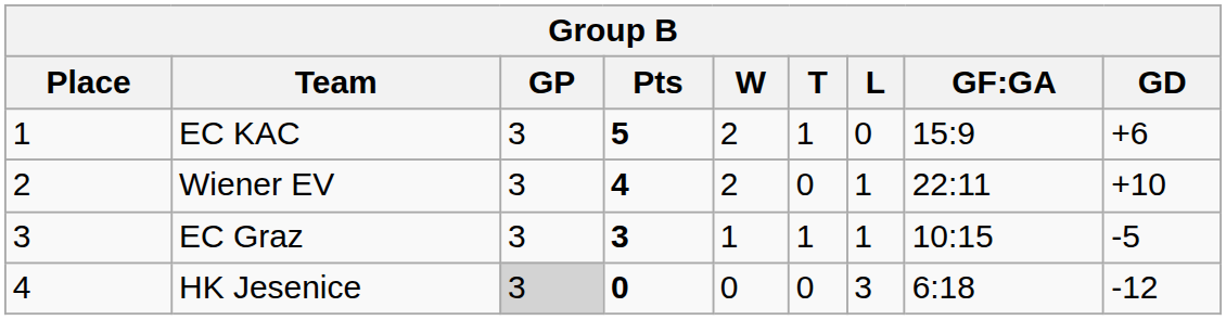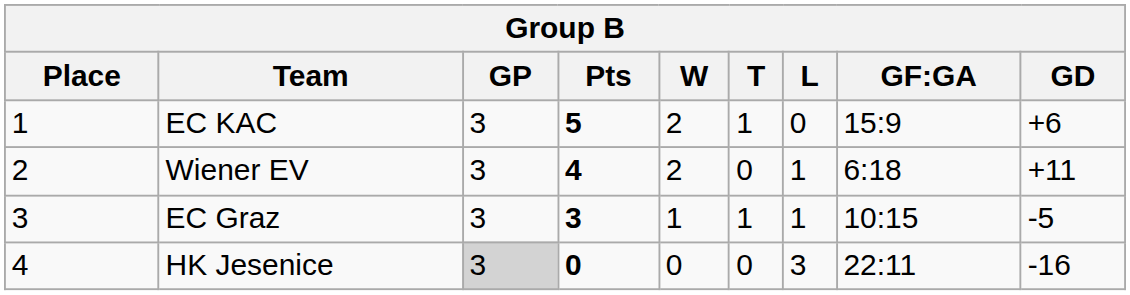Wiener EV | GF:GA: 22:11 -> 6:18
Wiener EV | GD: +10 -> +11
HK Jesenice | GF:GA: 6:18 -> 22:11
HK Jesenice | GD: -12 -> -16
